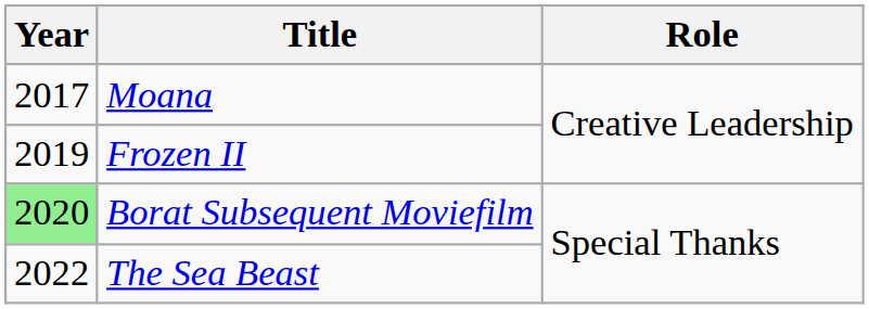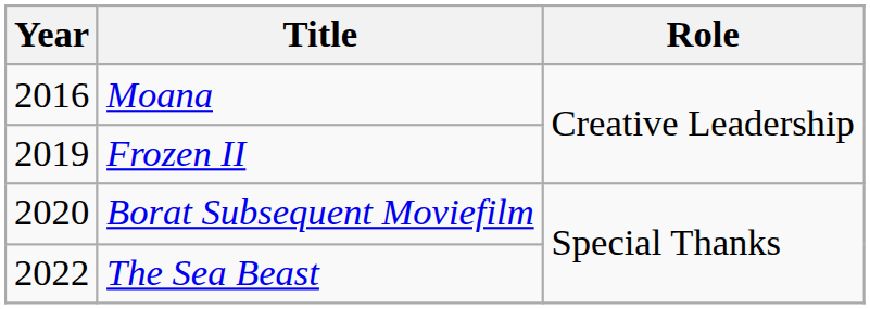Moana | Year: 2017 -> 2016
Borat Subsequent Moviefilm | Year: lightgreen background -> no background
